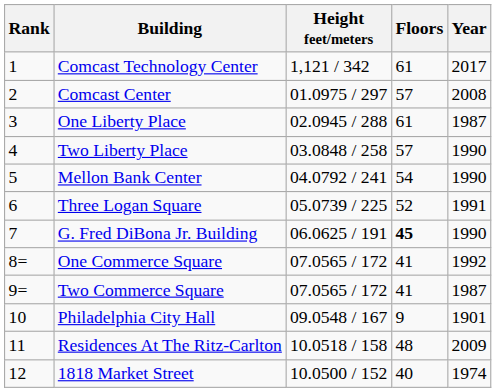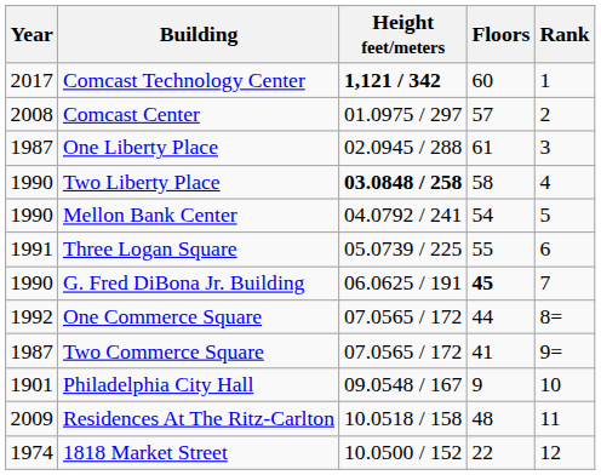columns swapped: Rank <-> Year
Comcast Technology Center | Height feet/meters: normal -> bold
Comcast Technology Center | Floors: 61 -> 60
Two Liberty Place | Height feet/meters: normal -> bold
Two Liberty Place | Floors: 57 -> 58
Three Logan Square | Floors: 52 -> 55
One Commerce Square | Floors: 41 -> 44
1818 Market Street | Floors: 40 -> 22
